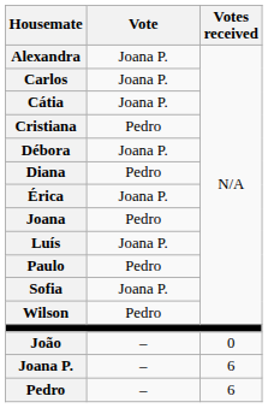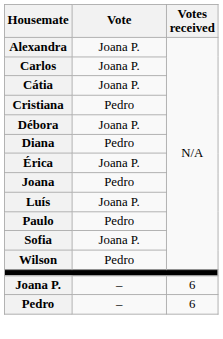- row: João | – | 0
